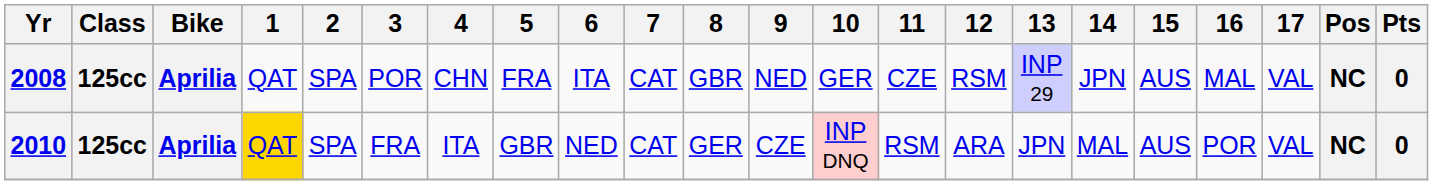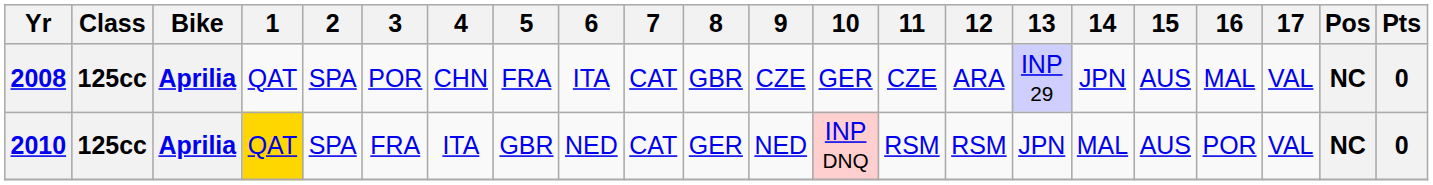2008 | 9: NED -> CZE
2008 | 12: RSM -> ARA
2010 | 9: CZE -> NED
2010 | 12: ARA -> RSM
